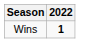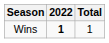+ column: Total | 1
